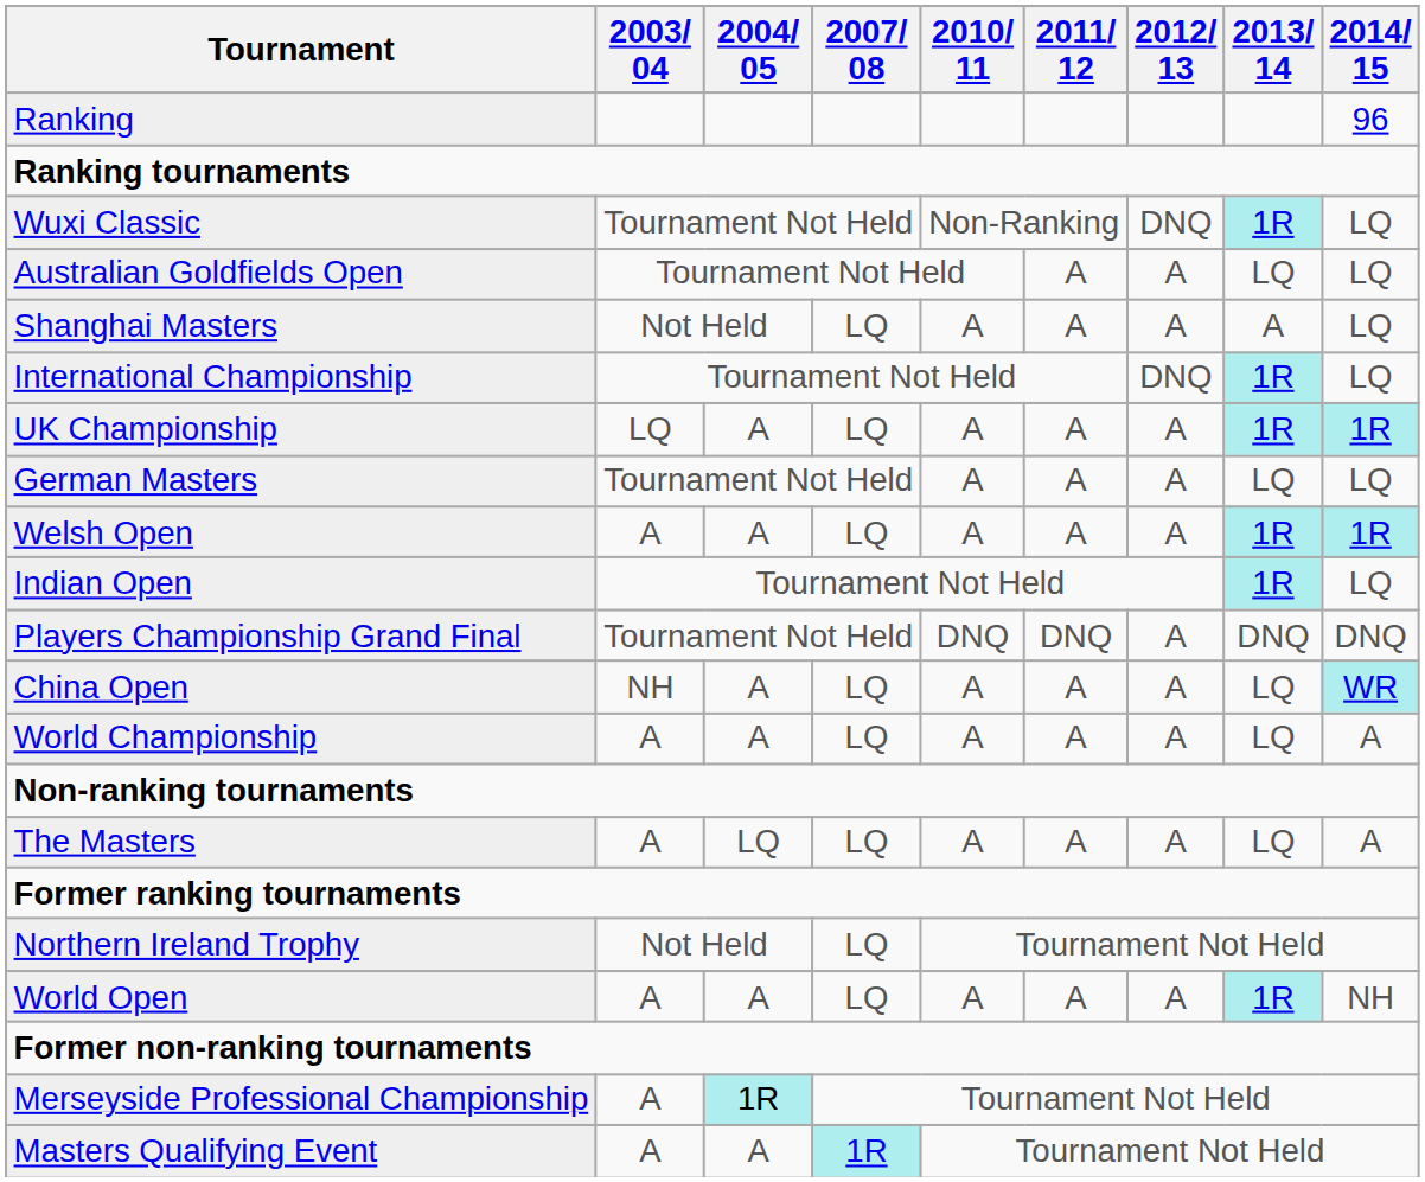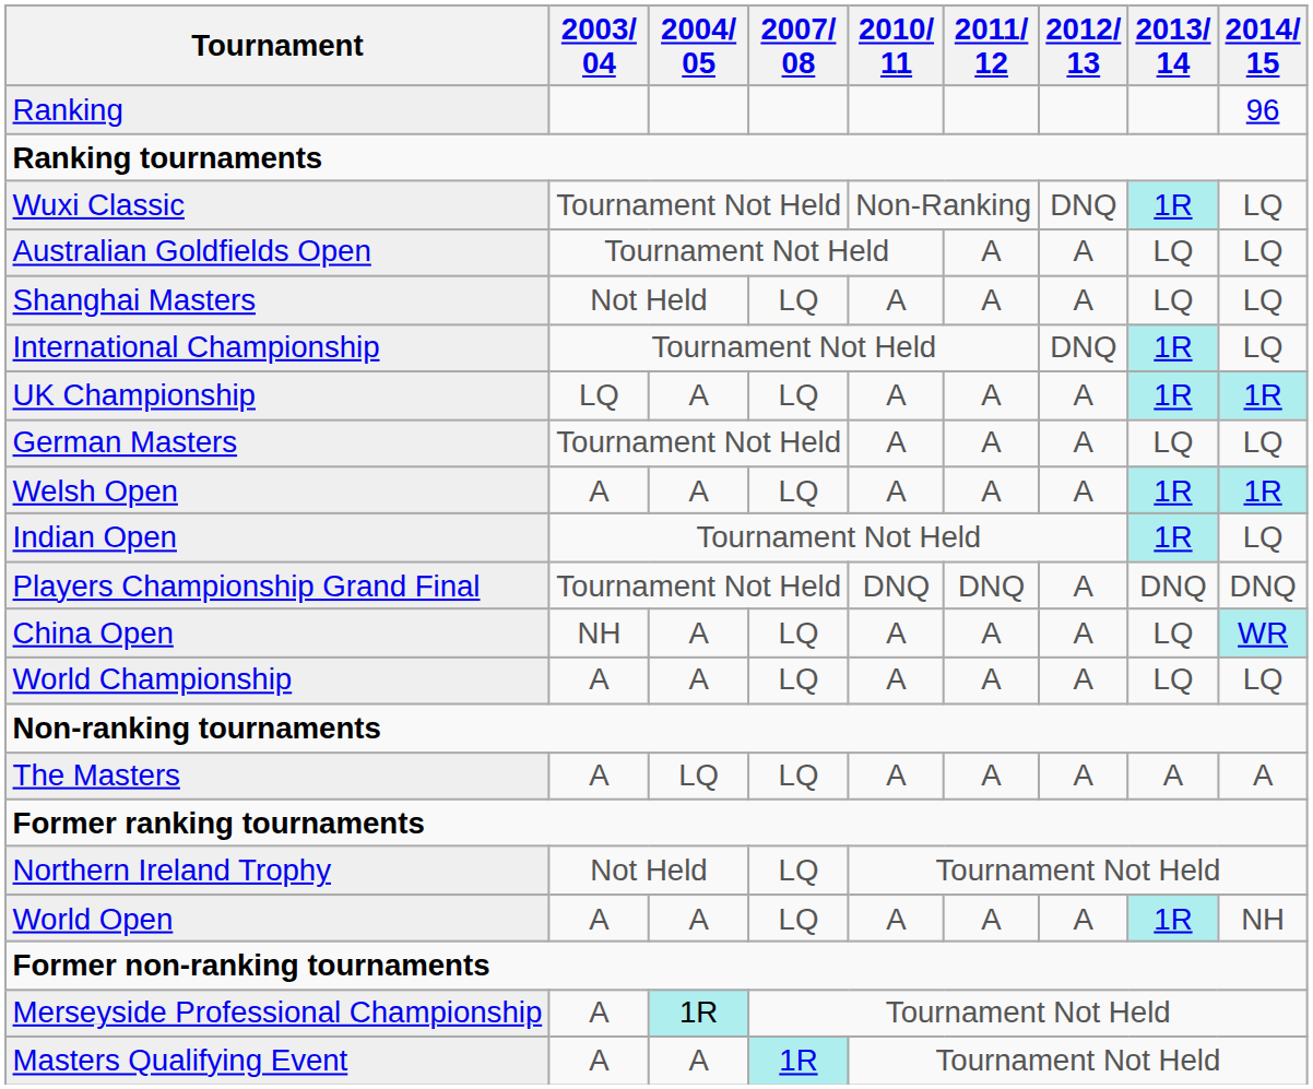Shanghai Masters | 2013/ 14: A -> LQ
World Championship | 2014/ 15: A -> LQ
The Masters | 2013/ 14: LQ -> A
